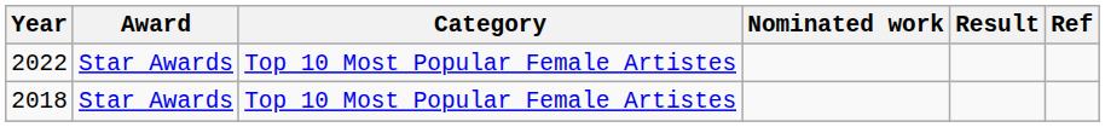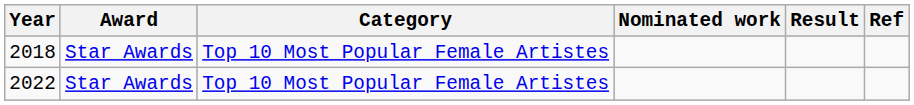rows swapped: 2018 <-> 2022
